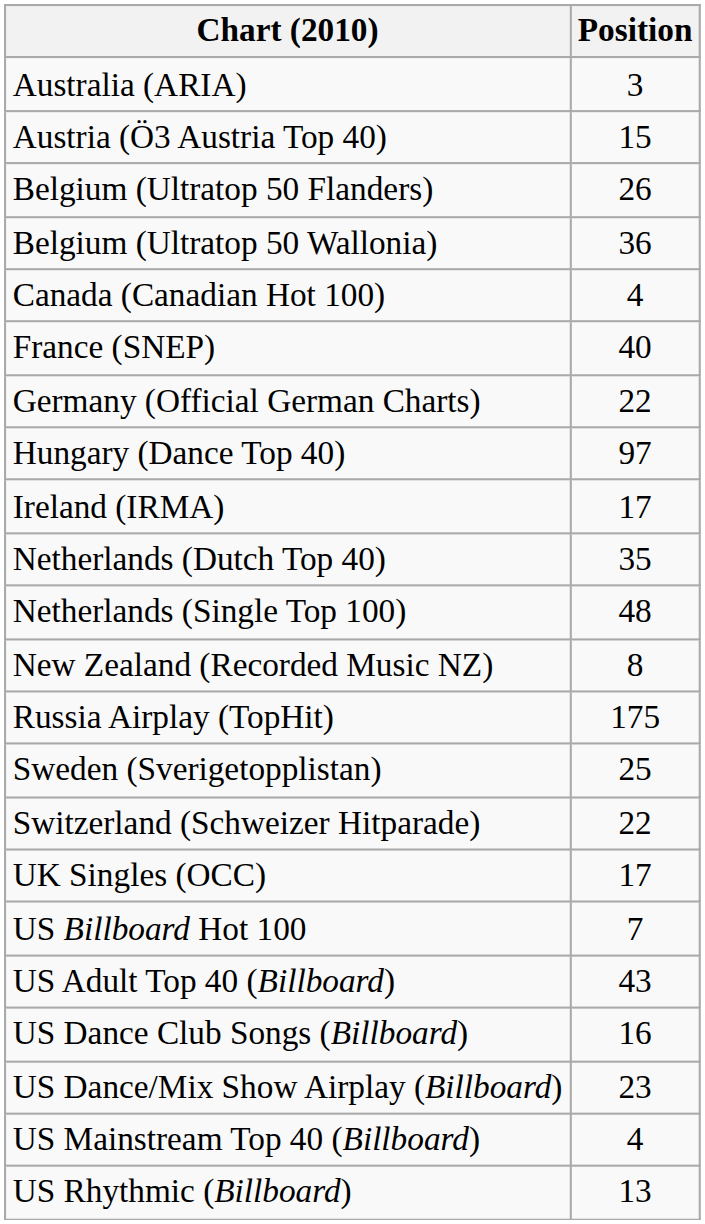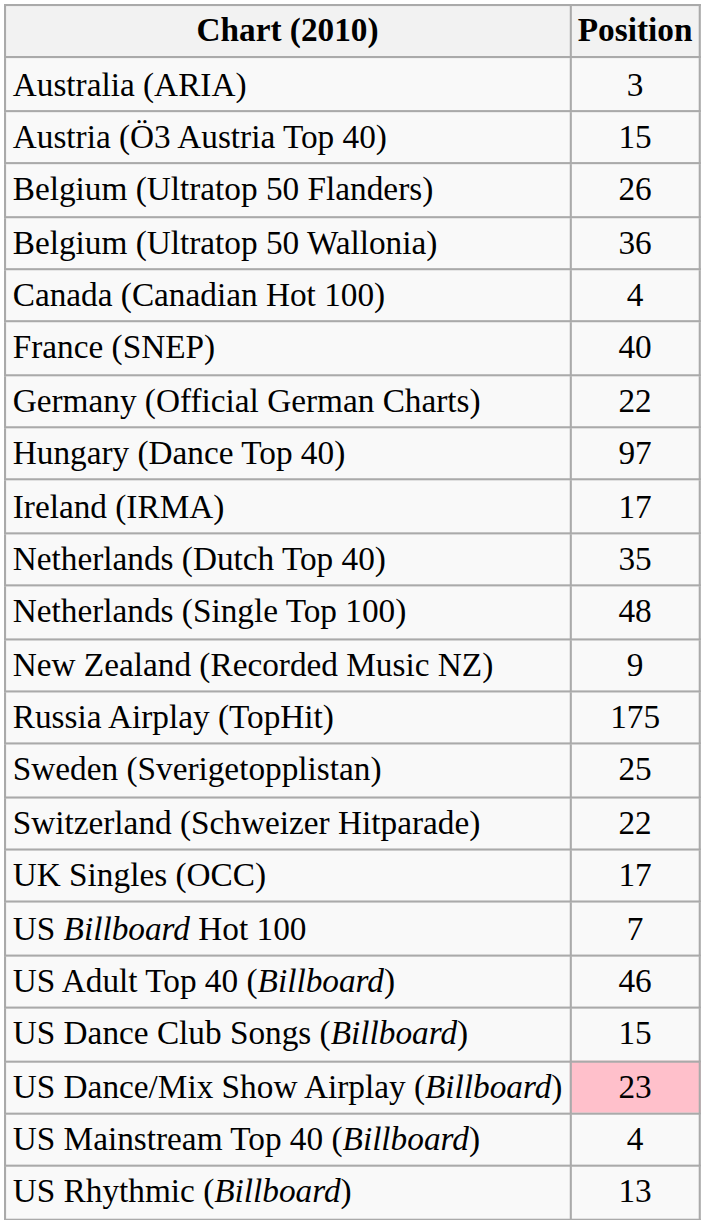New Zealand (Recorded Music NZ) | Position: 8 -> 9
US Adult Top 40 (Billboard) | Position: 43 -> 46
US Dance Club Songs (Billboard) | Position: 16 -> 15
US Dance/Mix Show Airplay (Billboard) | Position: no background -> pink background
